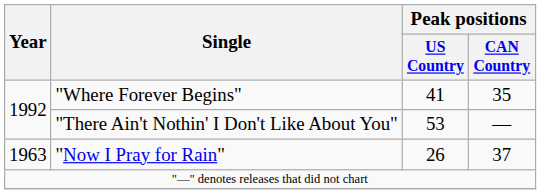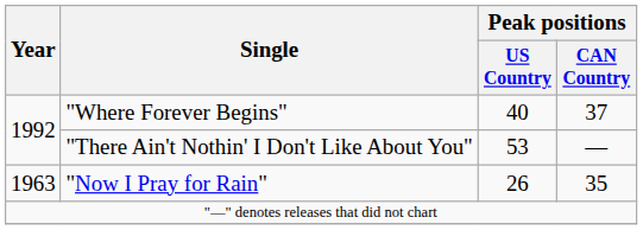"Where Forever Begins" | Peak positions / US Country: 41 -> 40
"Where Forever Begins" | Peak positions / CAN Country: 35 -> 37
"Now I Pray for Rain" | Peak positions / CAN Country: 37 -> 35
